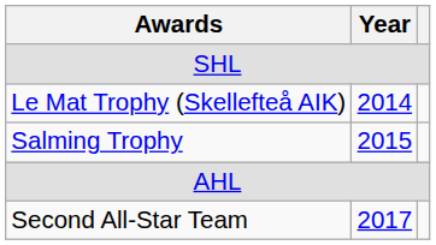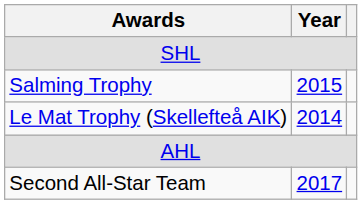rows swapped: Le Mat Trophy (Skellefteå AIK) <-> Salming Trophy
